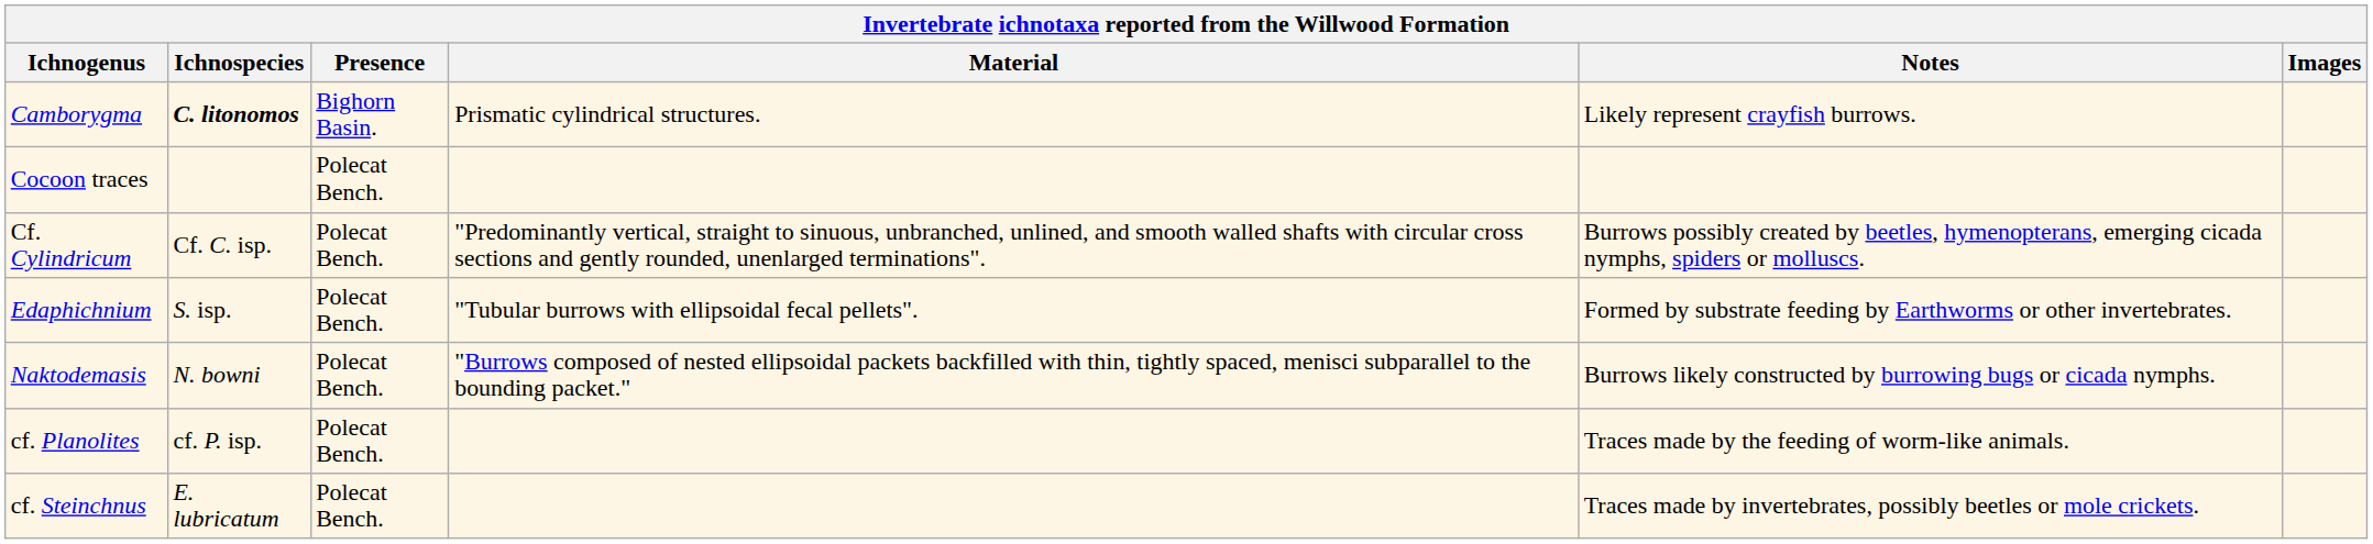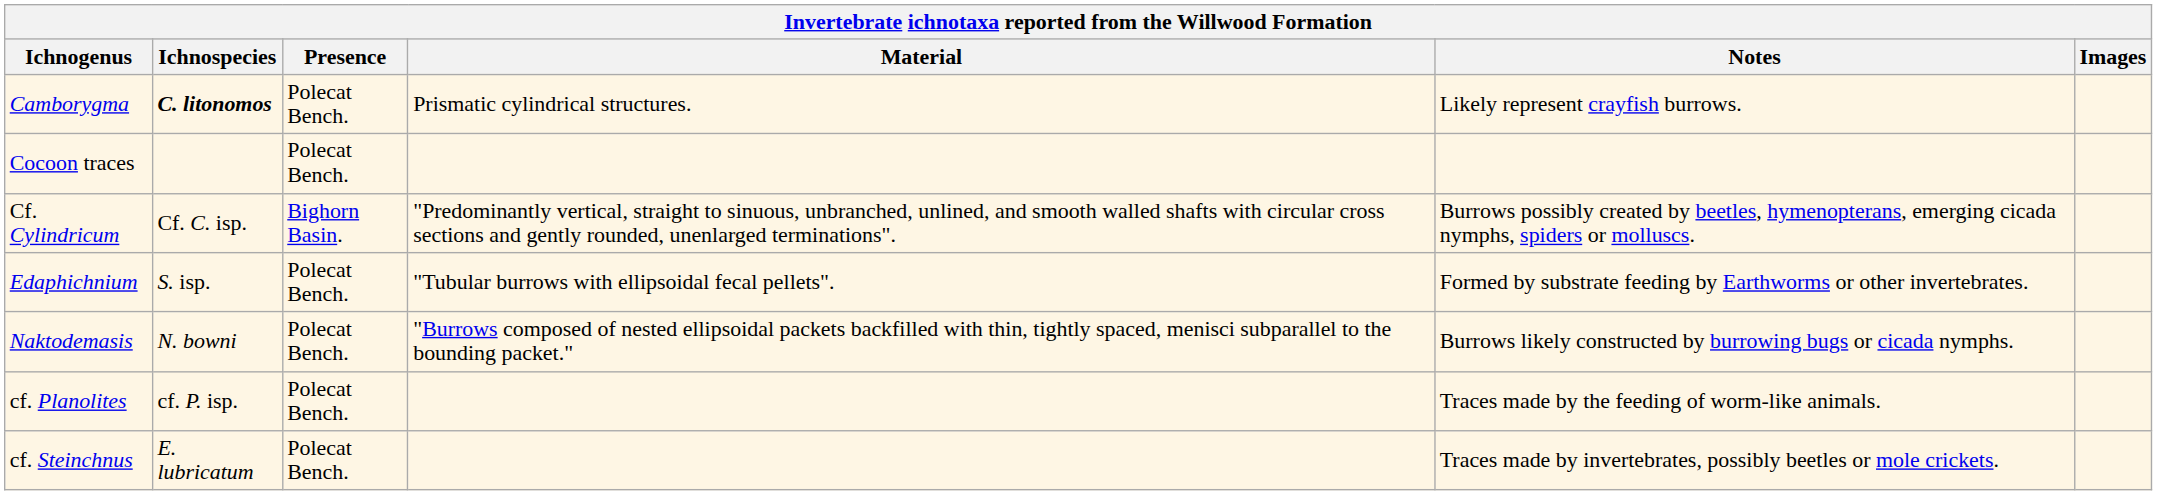Camborygma | Presence: Bighorn Basin. -> Polecat Bench.
Cf. Cylindricum | Presence: Polecat Bench. -> Bighorn Basin.
